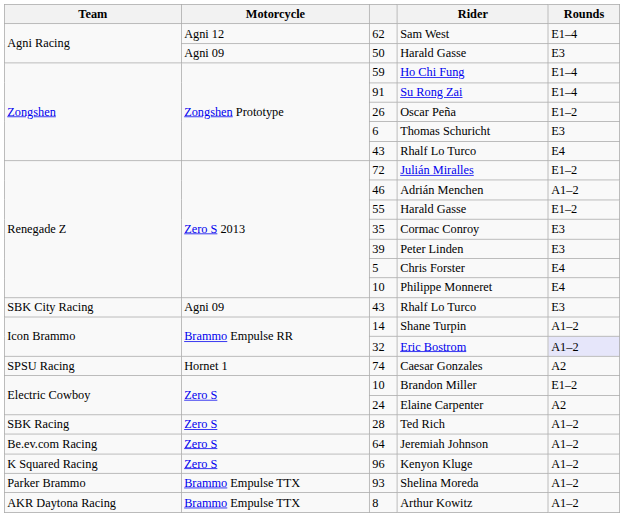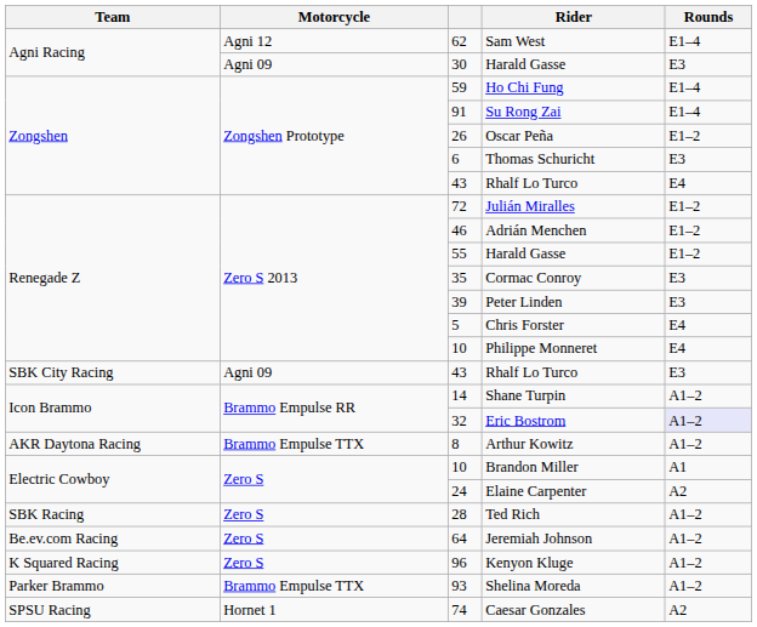Agni Racing / Harald Gasse | column 3: 50 -> 30
Adrián Menchen | Rounds: A1–2 -> E1–2
rows swapped: Arthur Kowitz <-> Caesar Gonzales
Brandon Miller | Rounds: E1–2 -> A1
